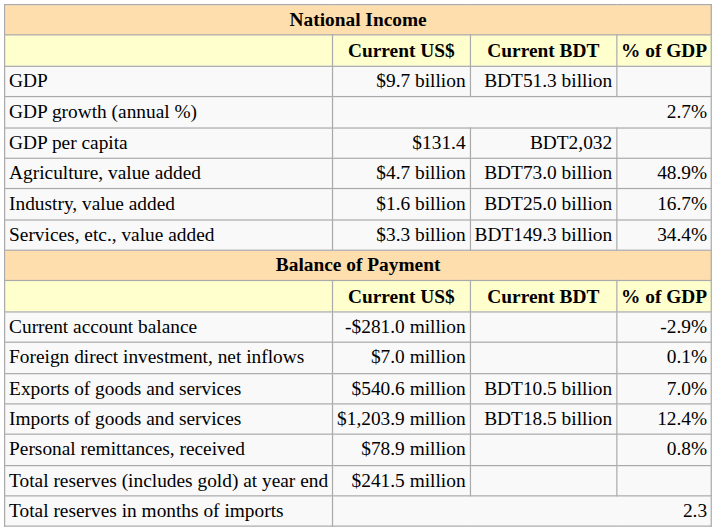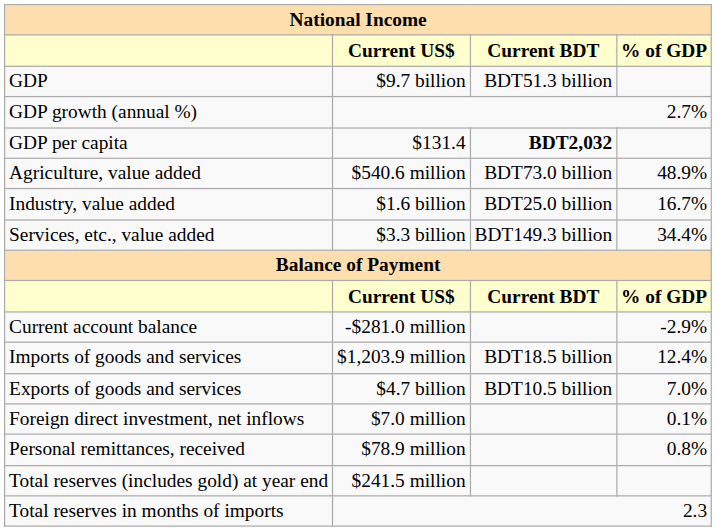GDP per capita | Current BDT: normal -> bold
Agriculture, value added | Current US$: $4.7 billion -> $540.6 million
rows swapped: Imports of goods and services <-> Foreign direct investment, net inflows
Exports of goods and services | Current US$: $540.6 million -> $4.7 billion
